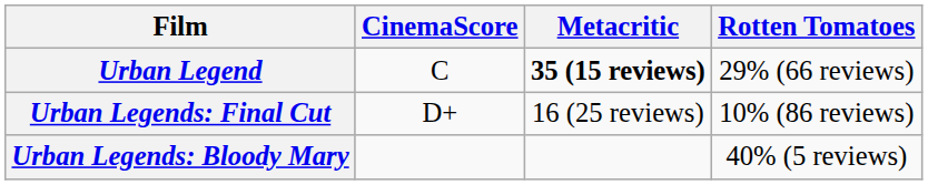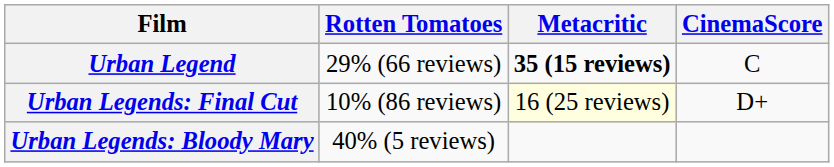columns swapped: Rotten Tomatoes <-> CinemaScore
Urban Legends: Final Cut | Metacritic: no background -> lightyellow background
